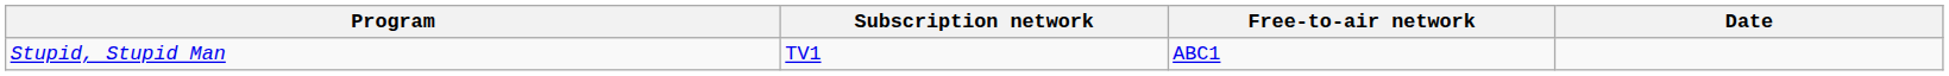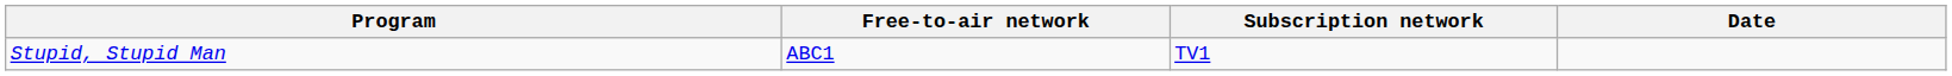columns swapped: Free-to-air network <-> Subscription network
